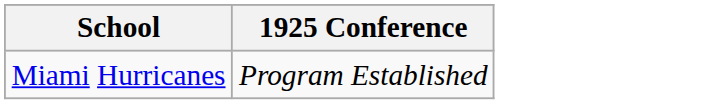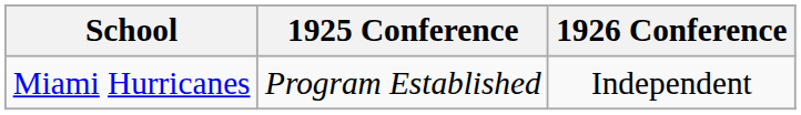+ column: 1926 Conference | Independent
